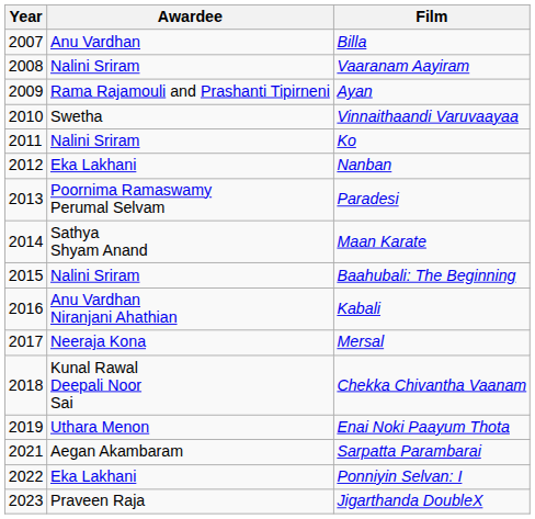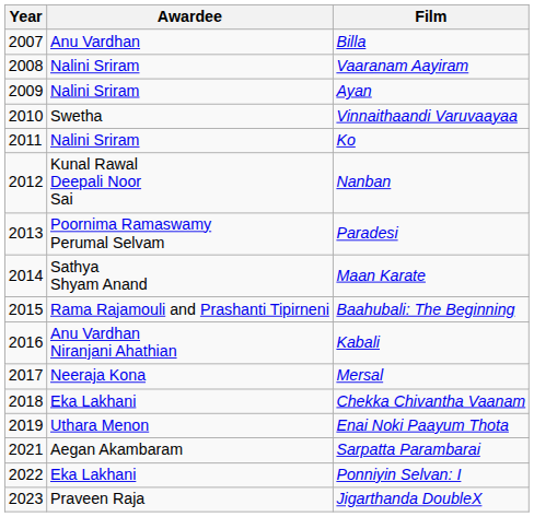Ayan | Awardee: Rama Rajamouli and Prashanti Tipirneni -> Nalini Sriram
Nanban | Awardee: Eka Lakhani -> Kunal Rawal Deepali Noor Sai
Baahubali: The Beginning | Awardee: Nalini Sriram -> Rama Rajamouli and Prashanti Tipirneni
Chekka Chivantha Vaanam | Awardee: Kunal Rawal Deepali Noor Sai -> Eka Lakhani
